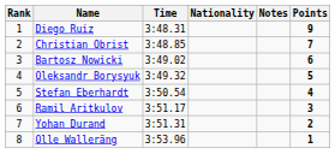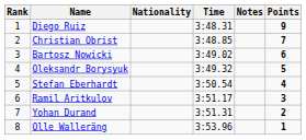columns swapped: Nationality <-> Time
